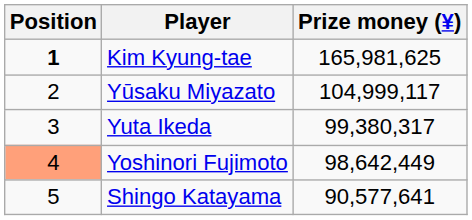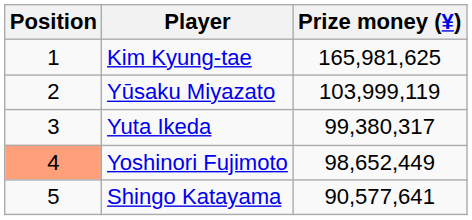Kim Kyung-tae | Position: bold -> normal
Yūsaku Miyazato | Prize money (¥): 104,999,117 -> 103,999,119
Yoshinori Fujimoto | Prize money (¥): 98,642,449 -> 98,652,449
